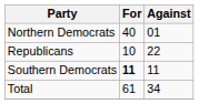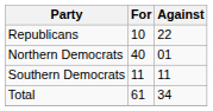rows swapped: Republicans <-> Northern Democrats
Southern Democrats | For: bold -> normal
